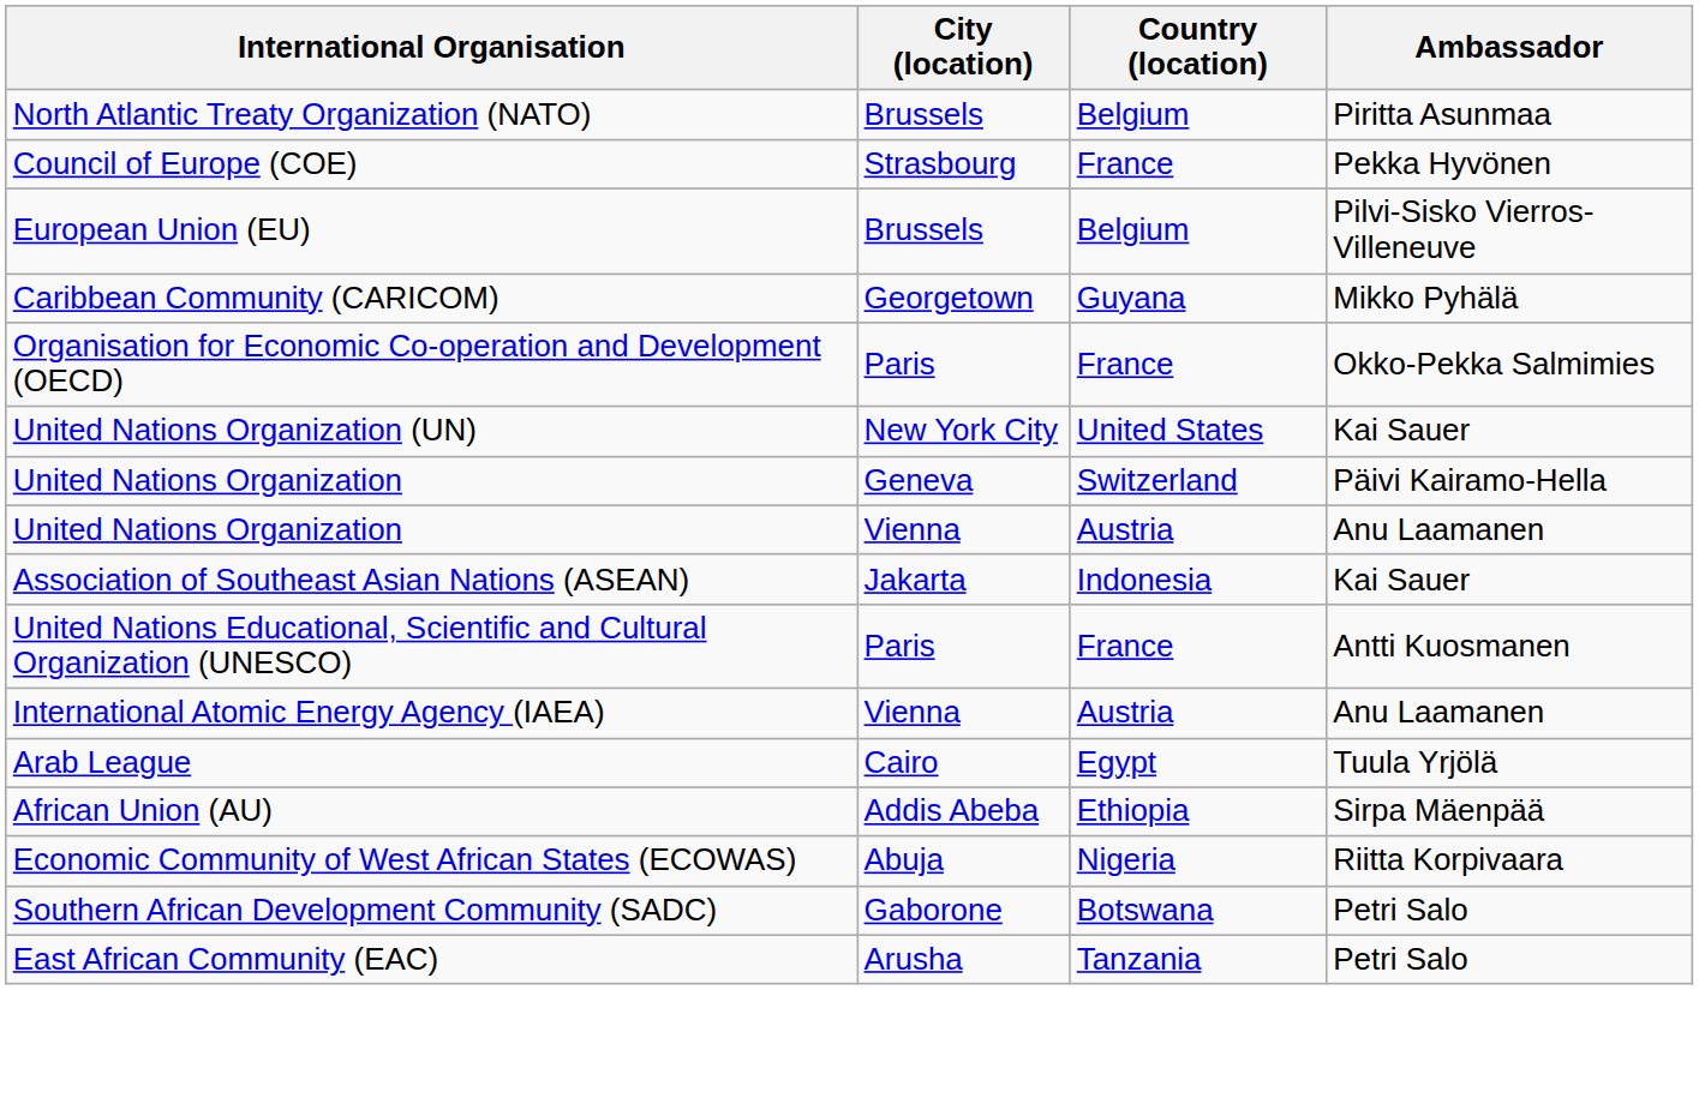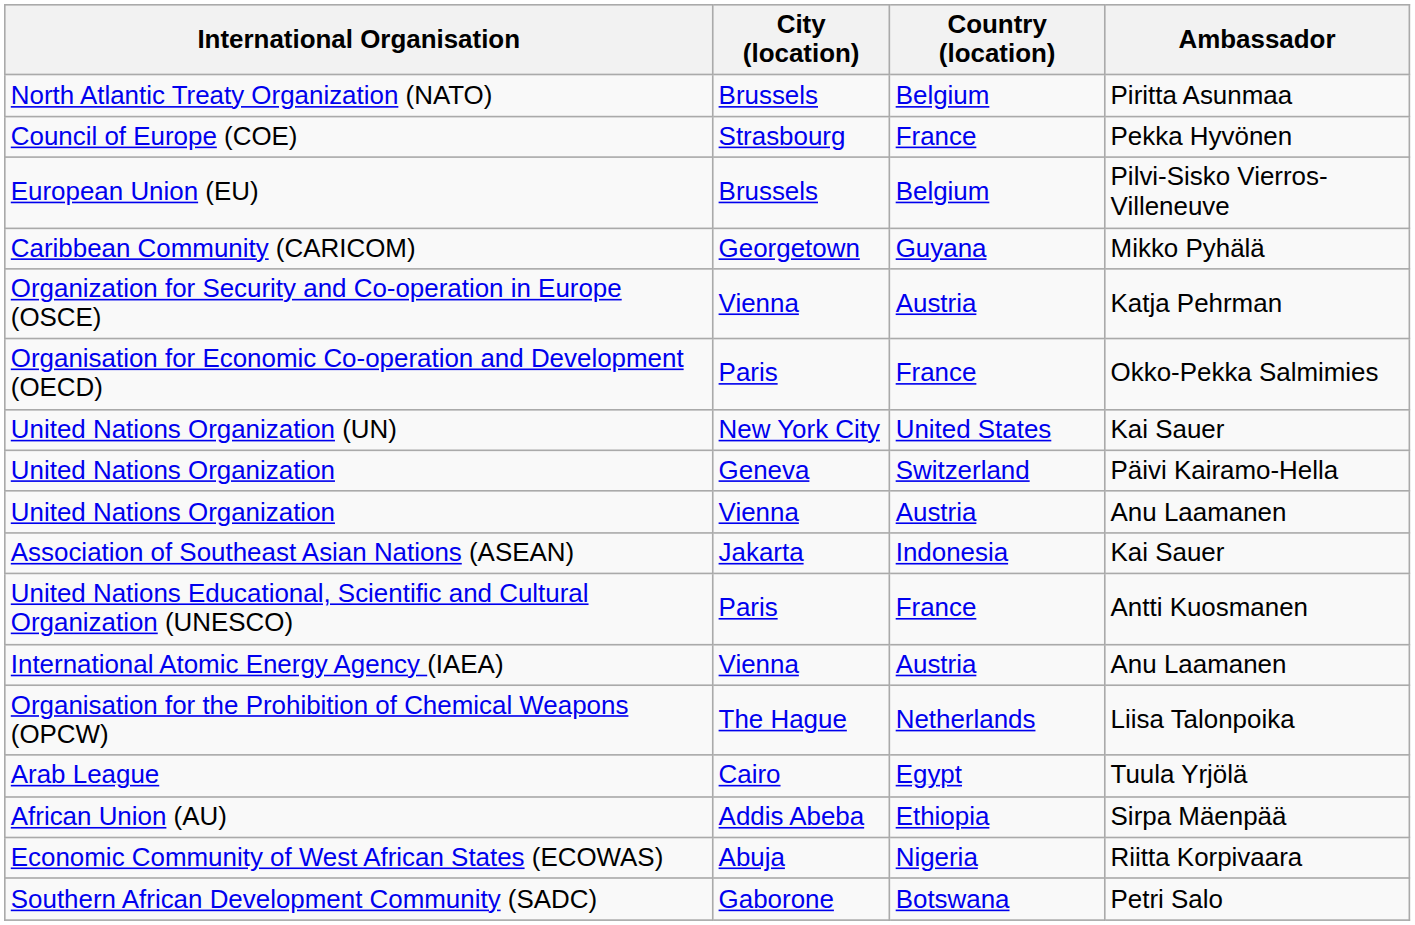+ row: Organization for Security and Co-operation in Europe (OSCE) | Vienna | Austria | Katja Pehrman
+ row: Organisation for the Prohibition of Chemical Weapons (OPCW) | The Hague | Netherlands | Liisa Talonpoika
- row: East African Community (EAC) | Arusha | Tanzania | Petri Salo
